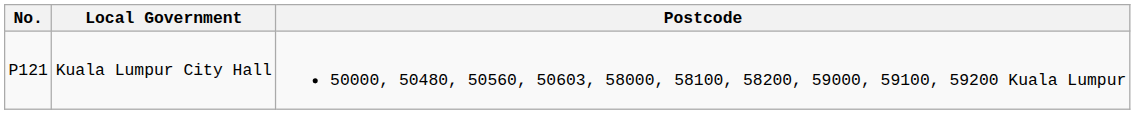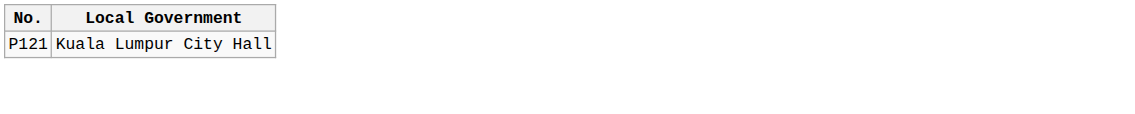- column: Postcode | 50000, 50480, 50560, 50603, 58000, 58100, 58200, 59000, 59100, 59200 Kuala Lumpur
